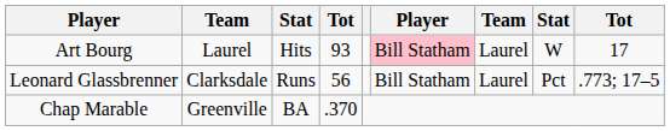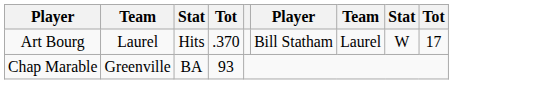Art Bourg | column 4: 93 -> .370
Art Bourg | column 6: pink background -> no background
- row: Leonard Glassbrenner | Clarksdale | Runs | 56 | Bill Statham | Laurel | Pct | .773; 17–5
Chap Marable | column 4: .370 -> 93
